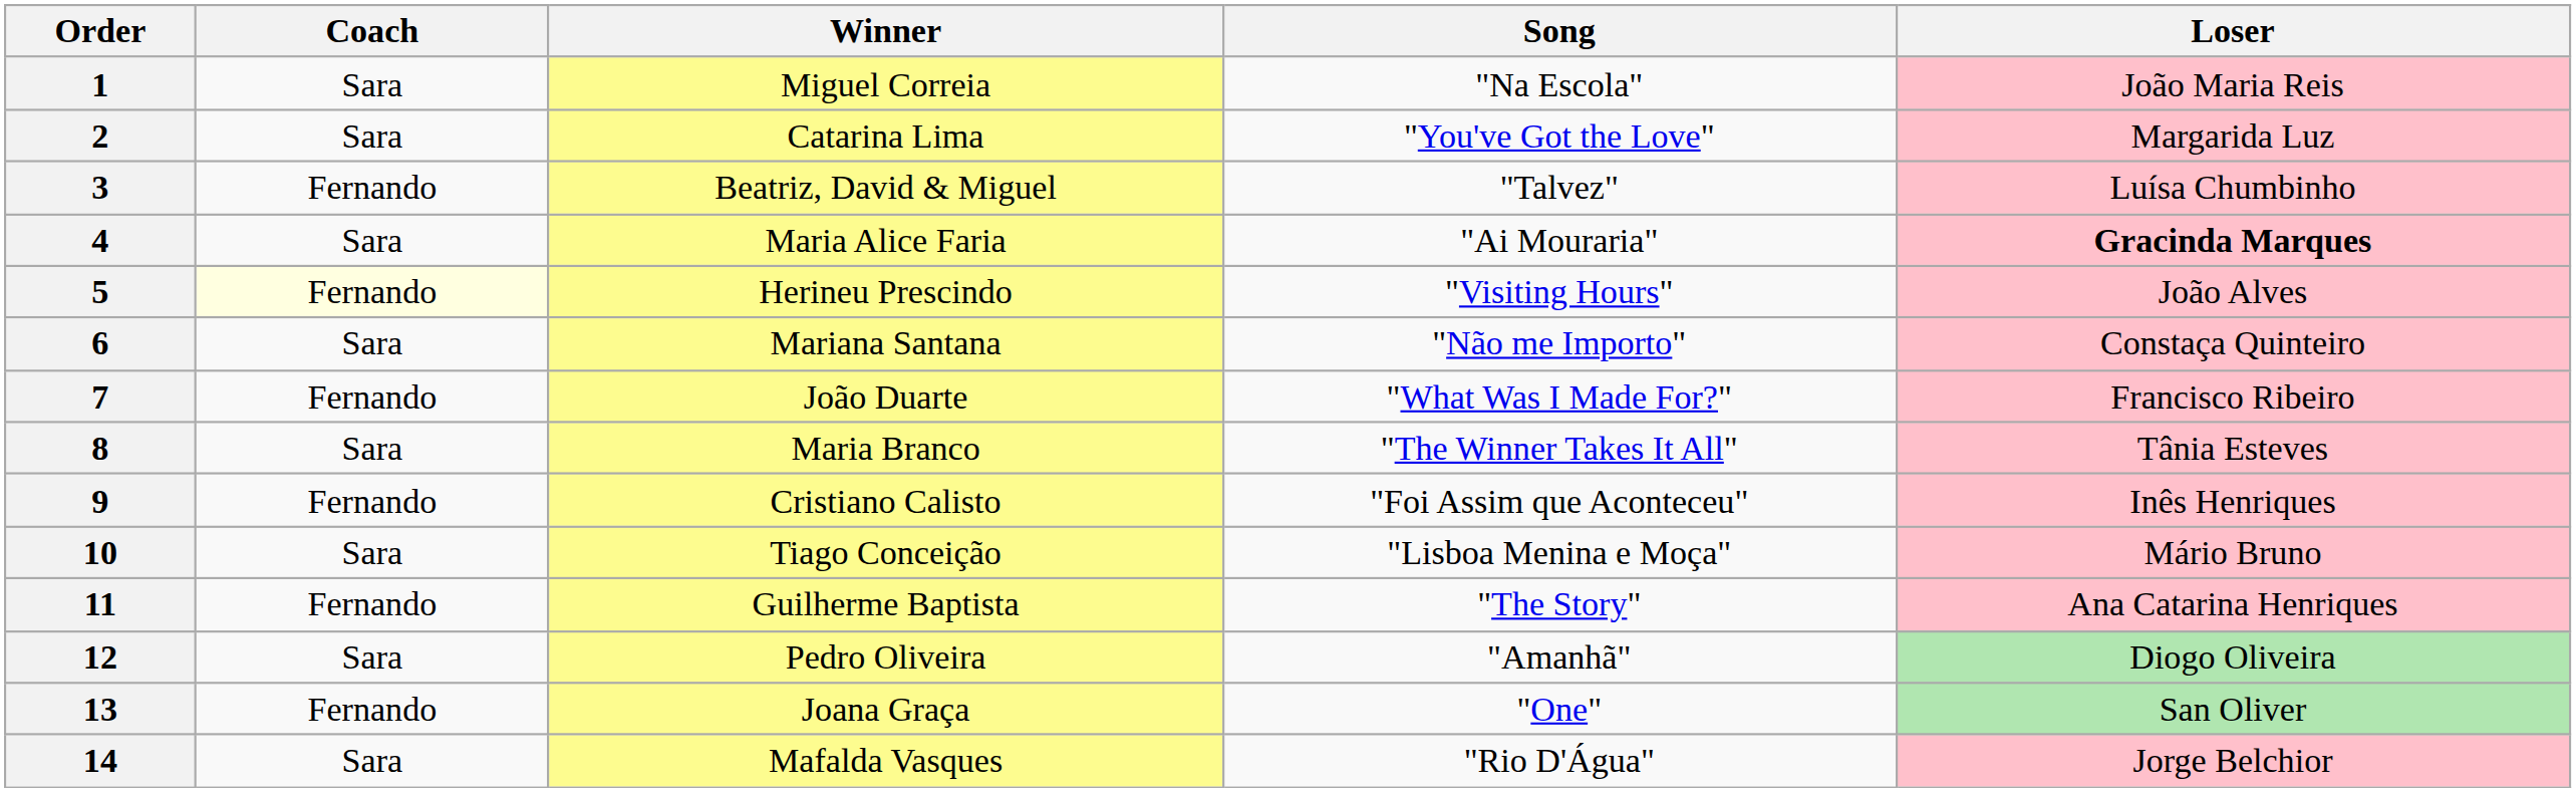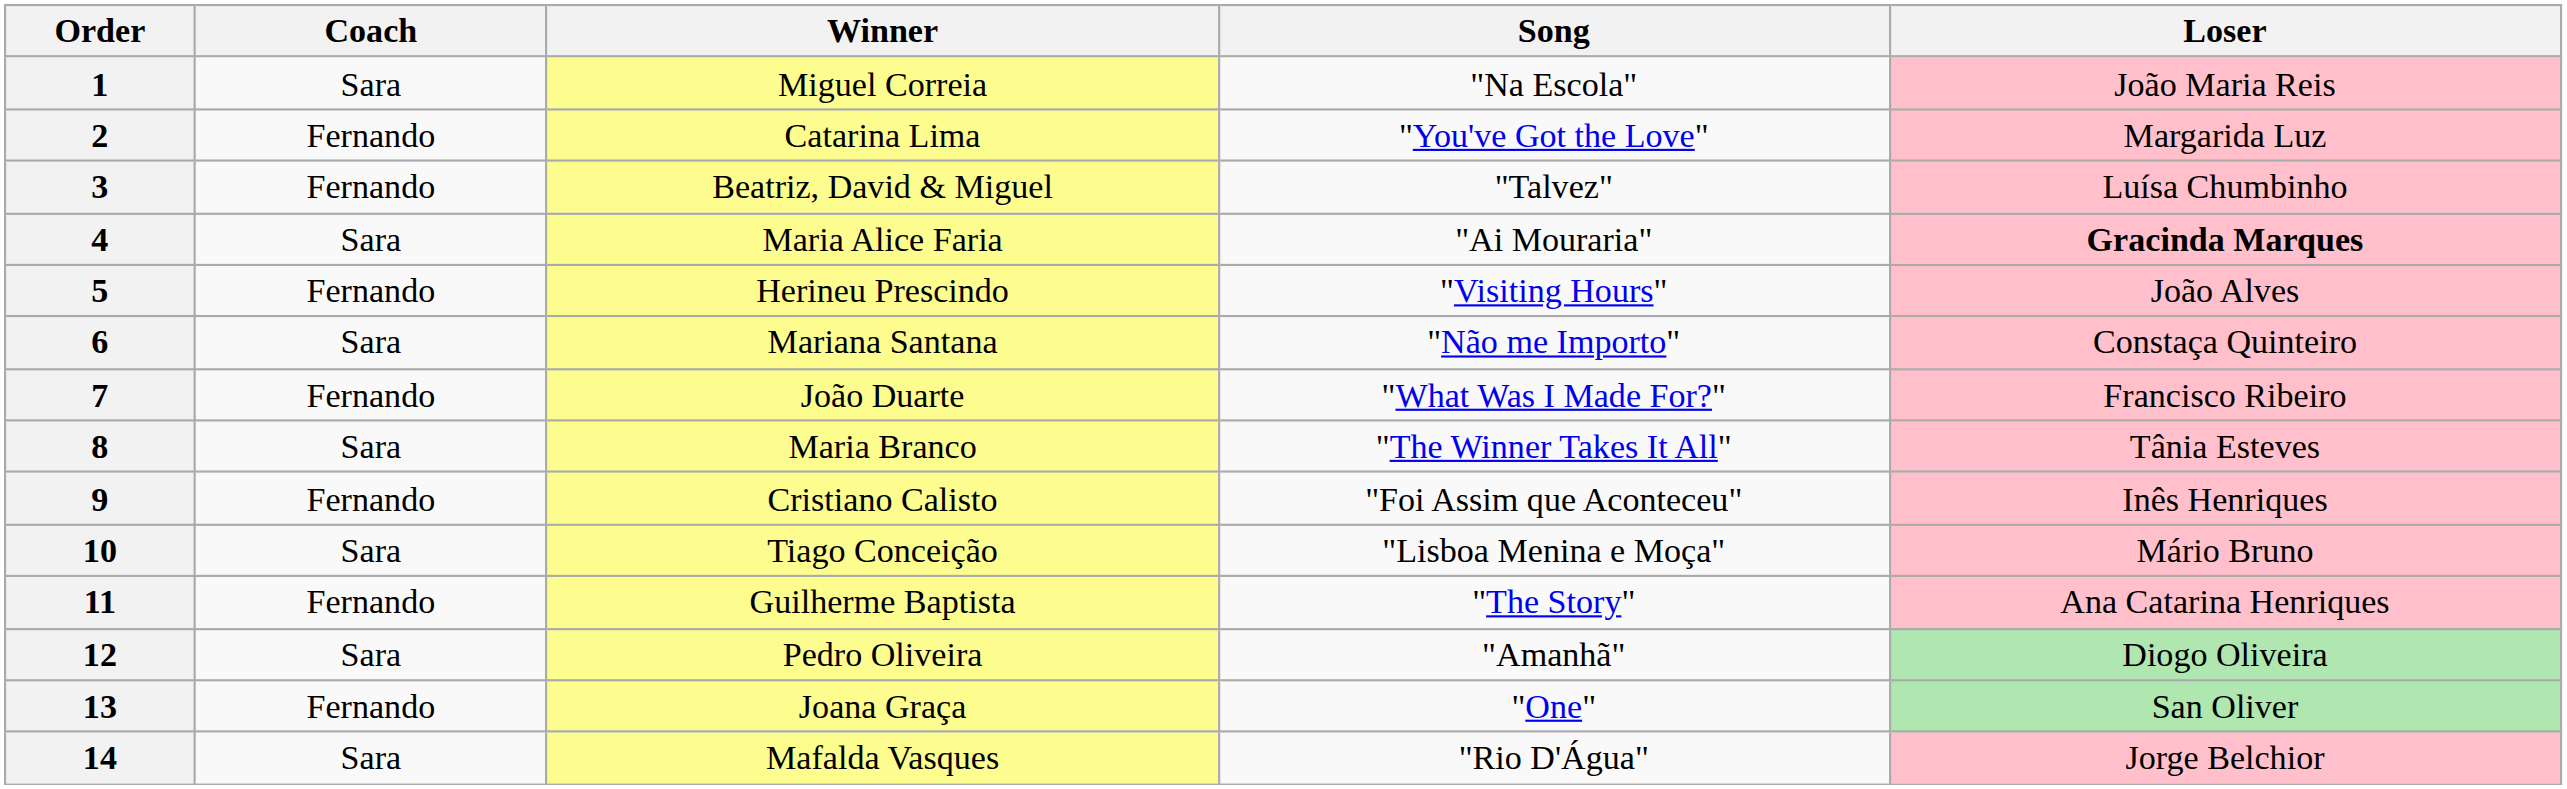2 | Coach: Sara -> Fernando
5 | Coach: lightyellow background -> no background
